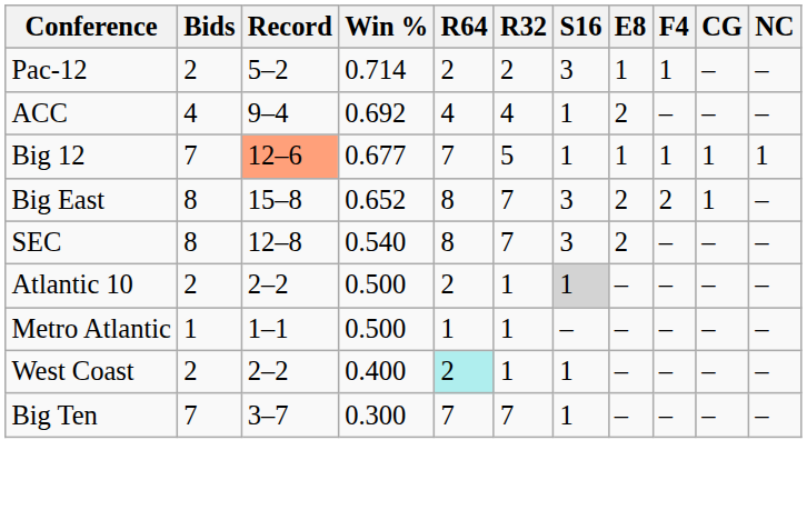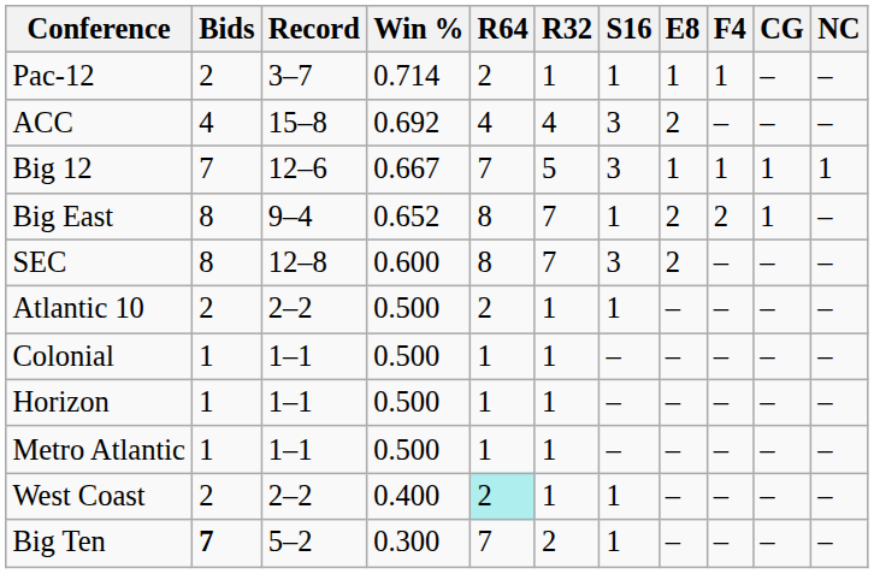Pac-12 | Record: 5–2 -> 3–7
Pac-12 | R32: 2 -> 1
Pac-12 | S16: 3 -> 1
ACC | Record: 9–4 -> 15–8
ACC | S16: 1 -> 3
Big 12 | Record: lightsalmon background -> no background
Big 12 | Win %: 0.677 -> 0.667
Big 12 | S16: 1 -> 3
Big East | Record: 15–8 -> 9–4
Big East | S16: 3 -> 1
SEC | Win %: 0.540 -> 0.600
Atlantic 10 | S16: lightgrey background -> no background
+ row: Colonial | 1 | 1–1 | 0.500 | 1 | 1 | – | – | – | – | –
+ row: Horizon | 1 | 1–1 | 0.500 | 1 | 1 | – | – | – | – | –
Big Ten | Bids: normal -> bold
Big Ten | Record: 3–7 -> 5–2
Big Ten | R32: 7 -> 2
